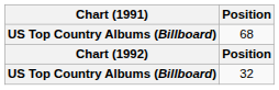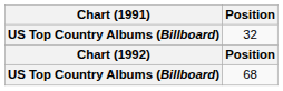rows swapped: 68 <-> 32
